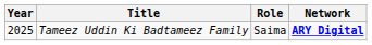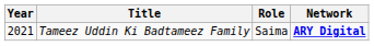Tameez Uddin Ki Badtameez Family | Year: 2025 -> 2021
